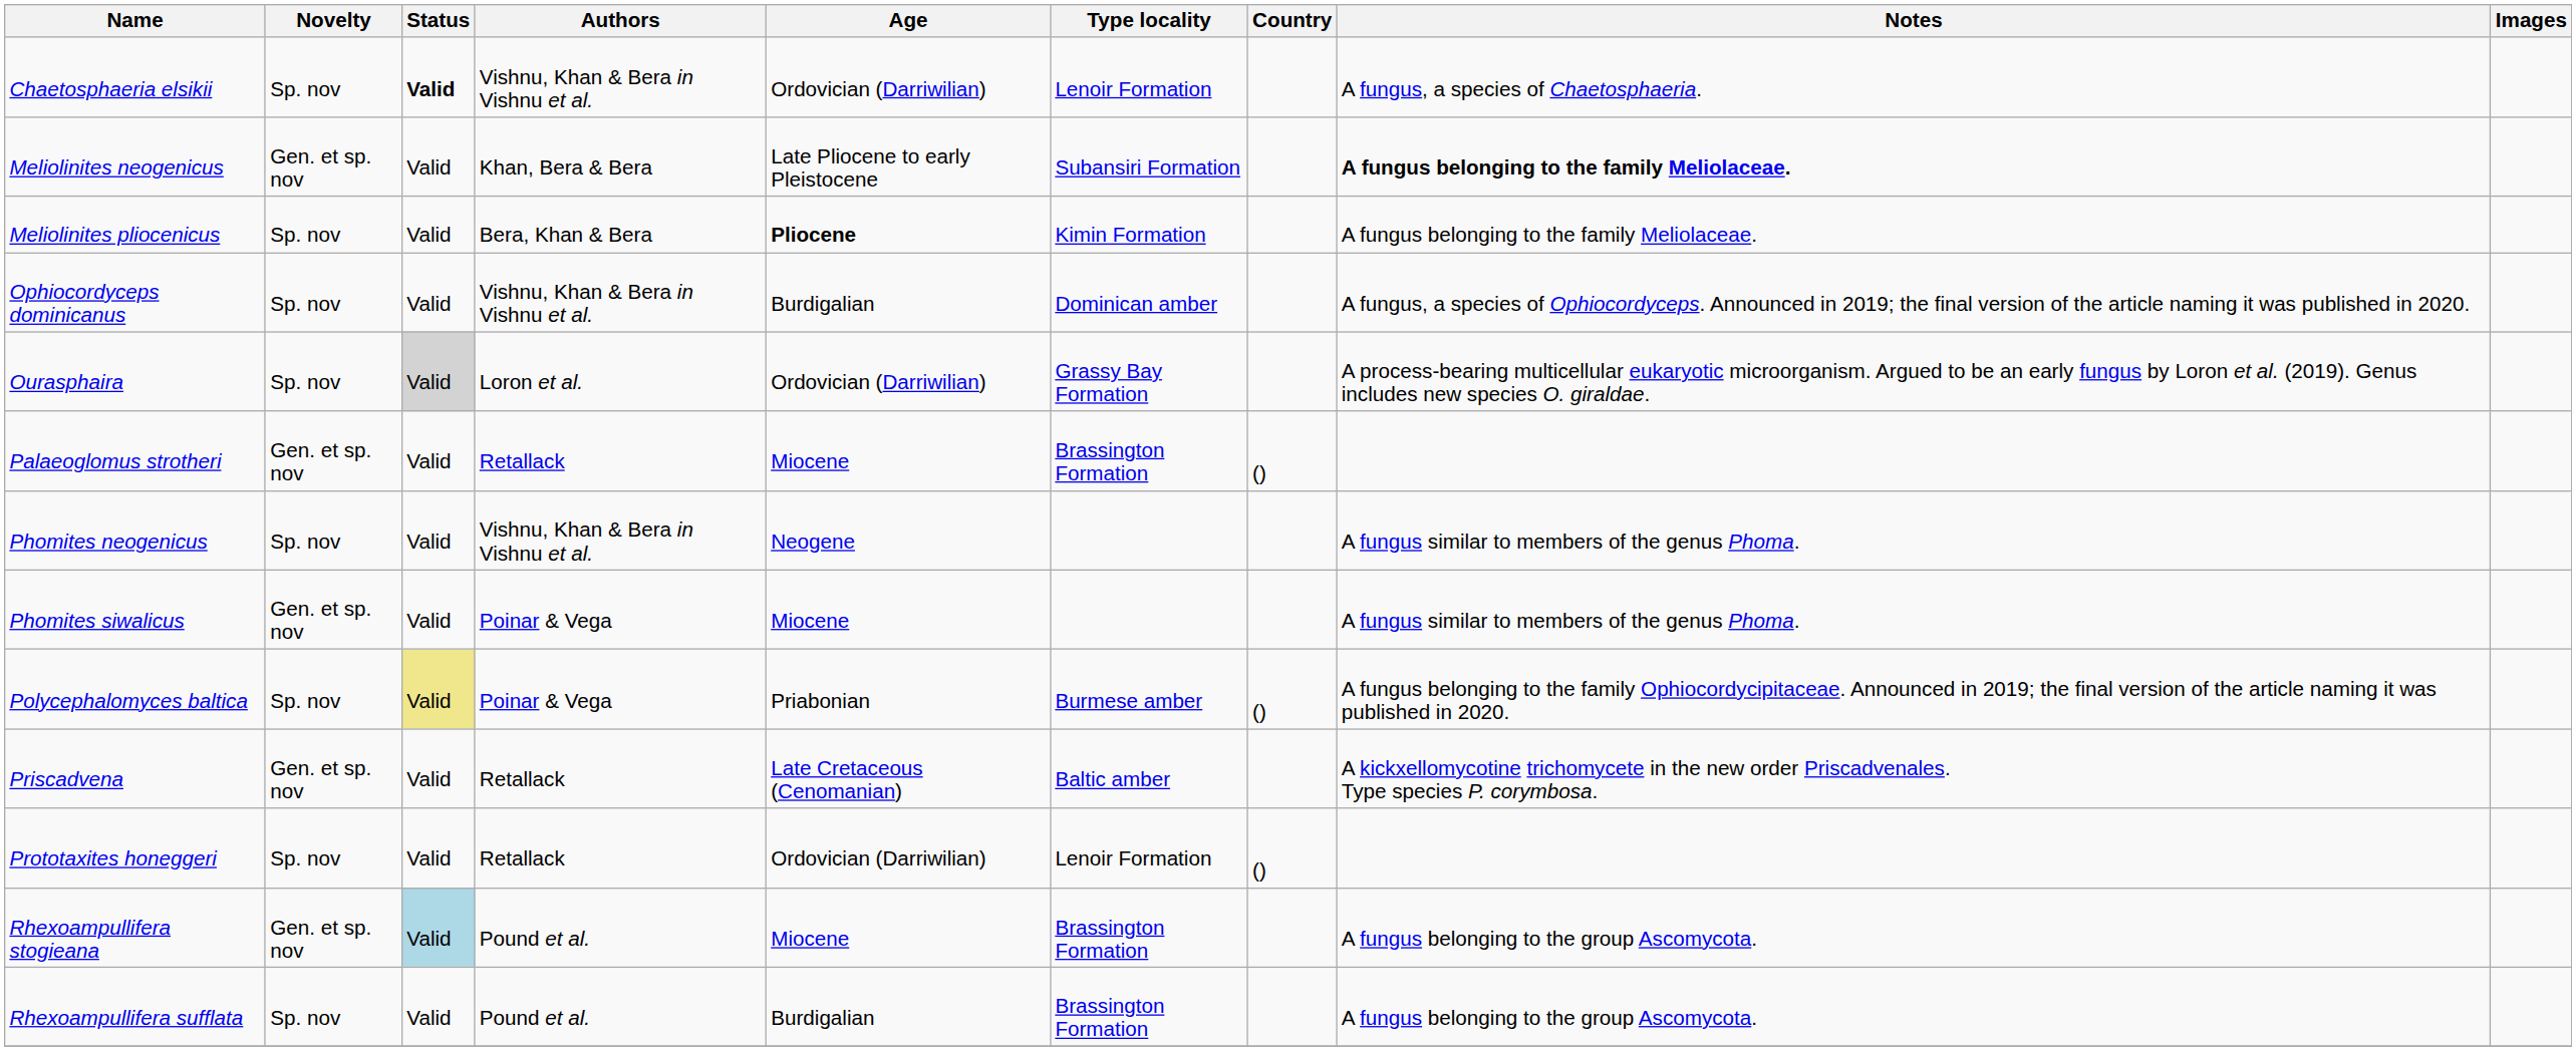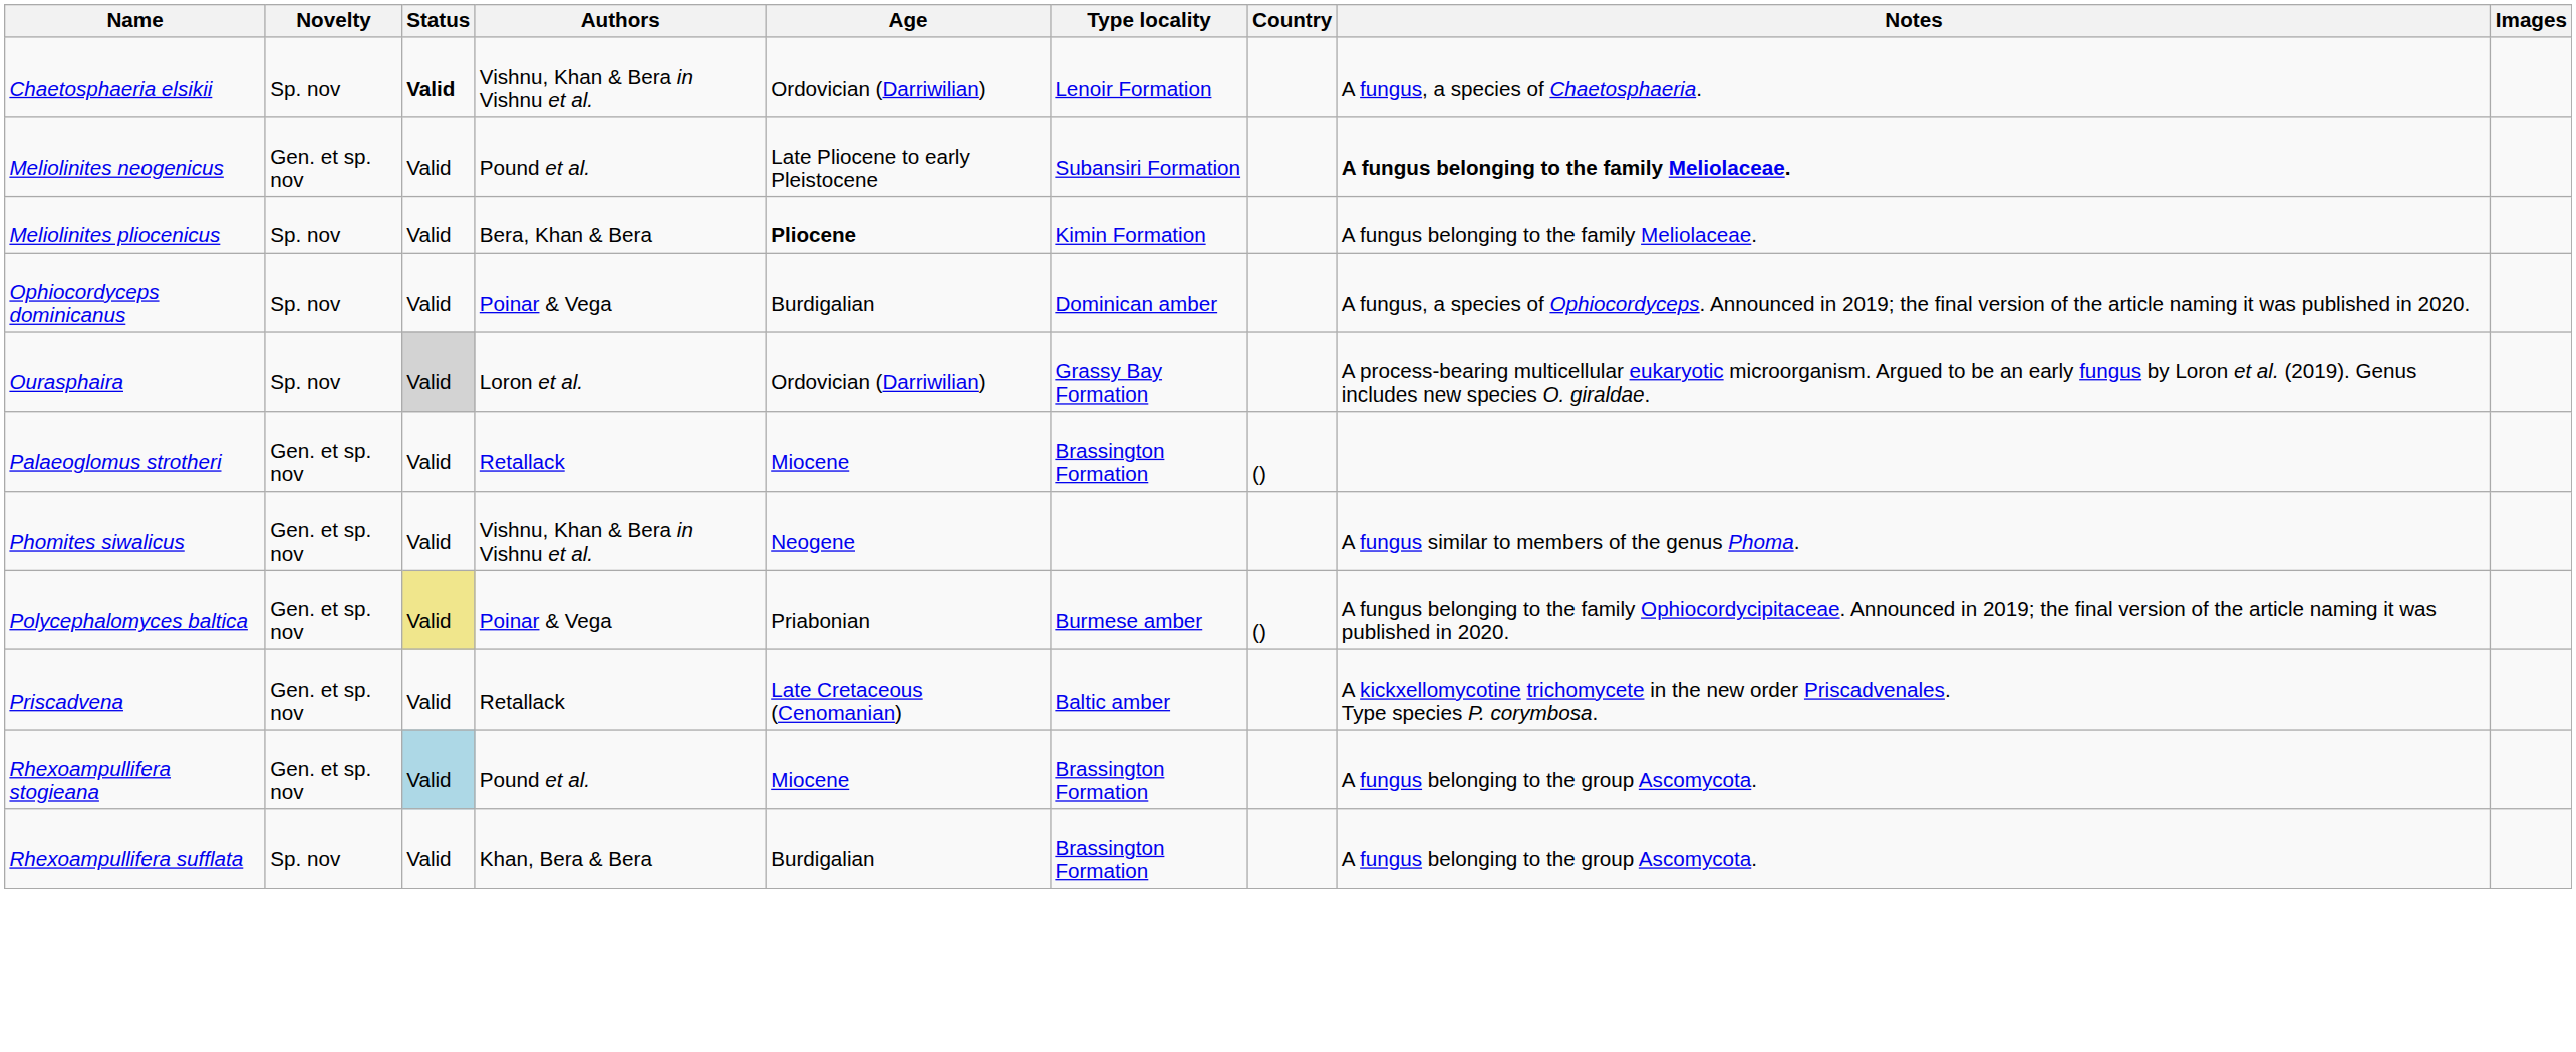Meliolinites neogenicus | Authors: Khan, Bera & Bera -> Pound et al.
Ophiocordyceps dominicanus | Authors: Vishnu, Khan & Bera in Vishnu et al. -> Poinar & Vega
- row: Phomites neogenicus | Sp. nov | Valid | Vishnu, Khan & Bera in Vishnu et al. | Neogene | A fungus similar to members of the genus Phoma.
Phomites siwalicus | Authors: Poinar & Vega -> Vishnu, Khan & Bera in Vishnu et al.
Phomites siwalicus | Age: Miocene -> Neogene
Polycephalomyces baltica | Novelty: Sp. nov -> Gen. et sp. nov
- row: Prototaxites honeggeri | Sp. nov | Valid | Retallack | Ordovician (Darriwilian) | Lenoir Formation | ()
Rhexoampullifera sufflata | Authors: Pound et al. -> Khan, Bera & Bera
